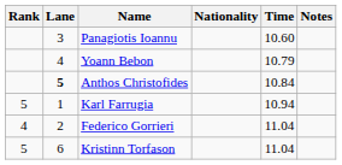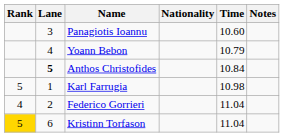Karl Farrugia | Time: 10.94 -> 10.98
Kristinn Torfason | Rank: no background -> gold background
